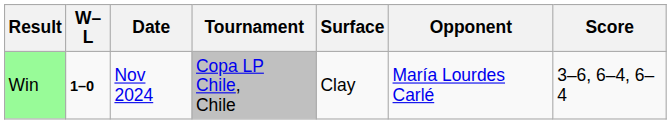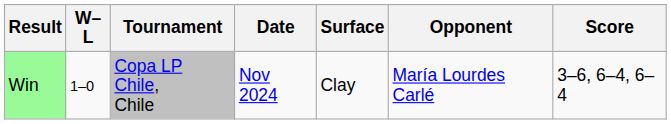columns swapped: Date <-> Tournament
Win | W–L: bold -> normal
